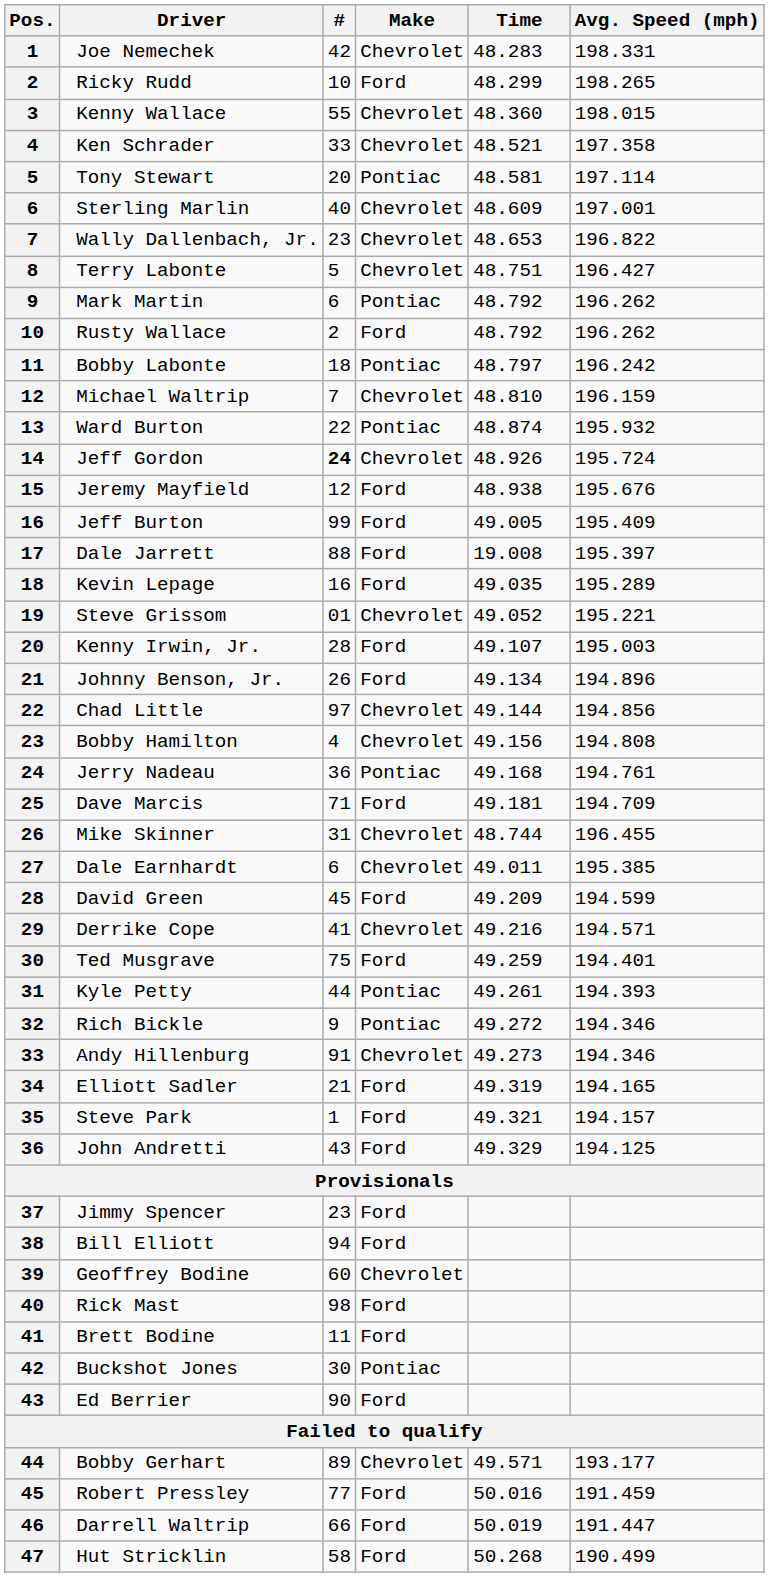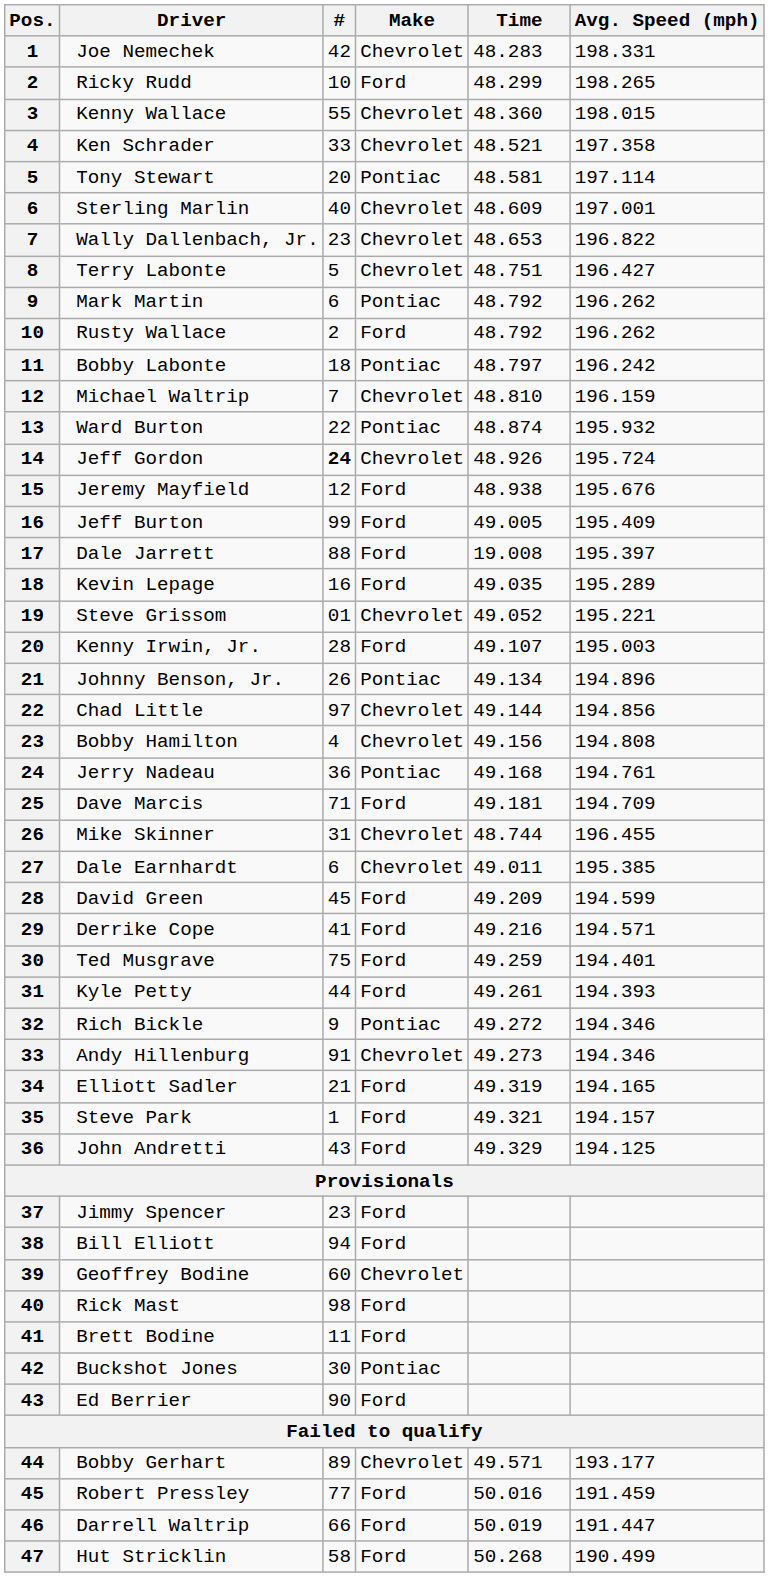Johnny Benson, Jr. | Make: Ford -> Pontiac
Derrike Cope | Make: Chevrolet -> Ford
Kyle Petty | Make: Pontiac -> Ford
